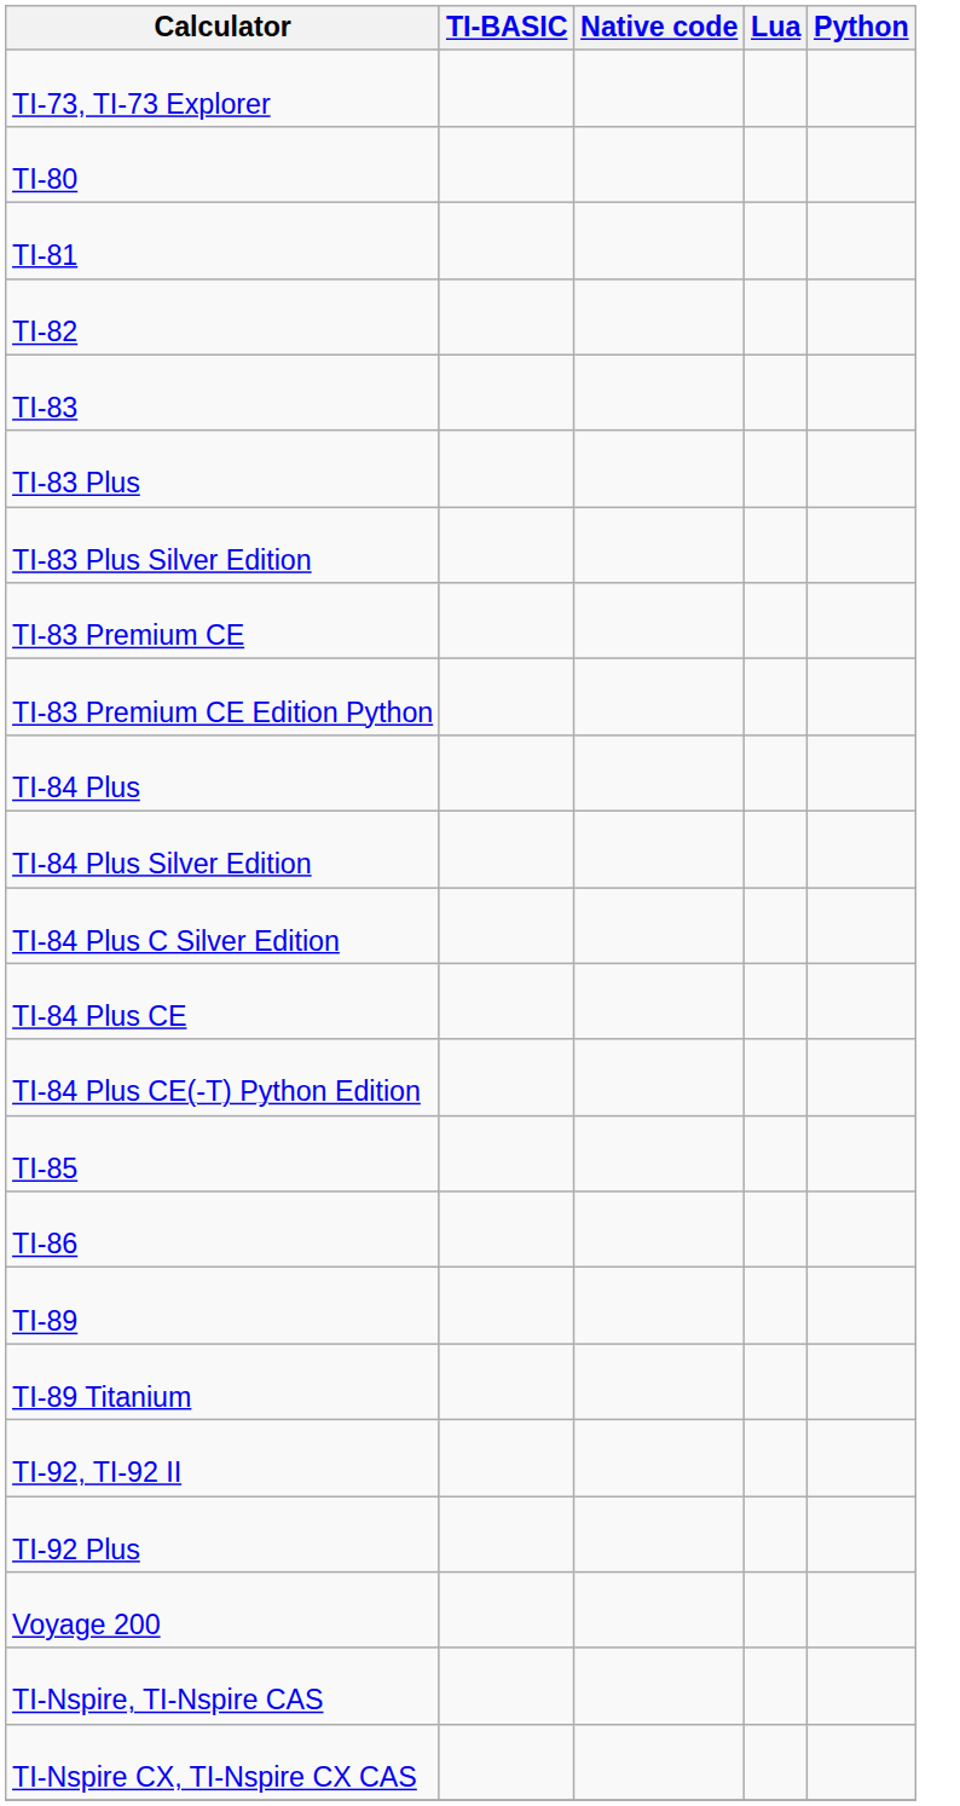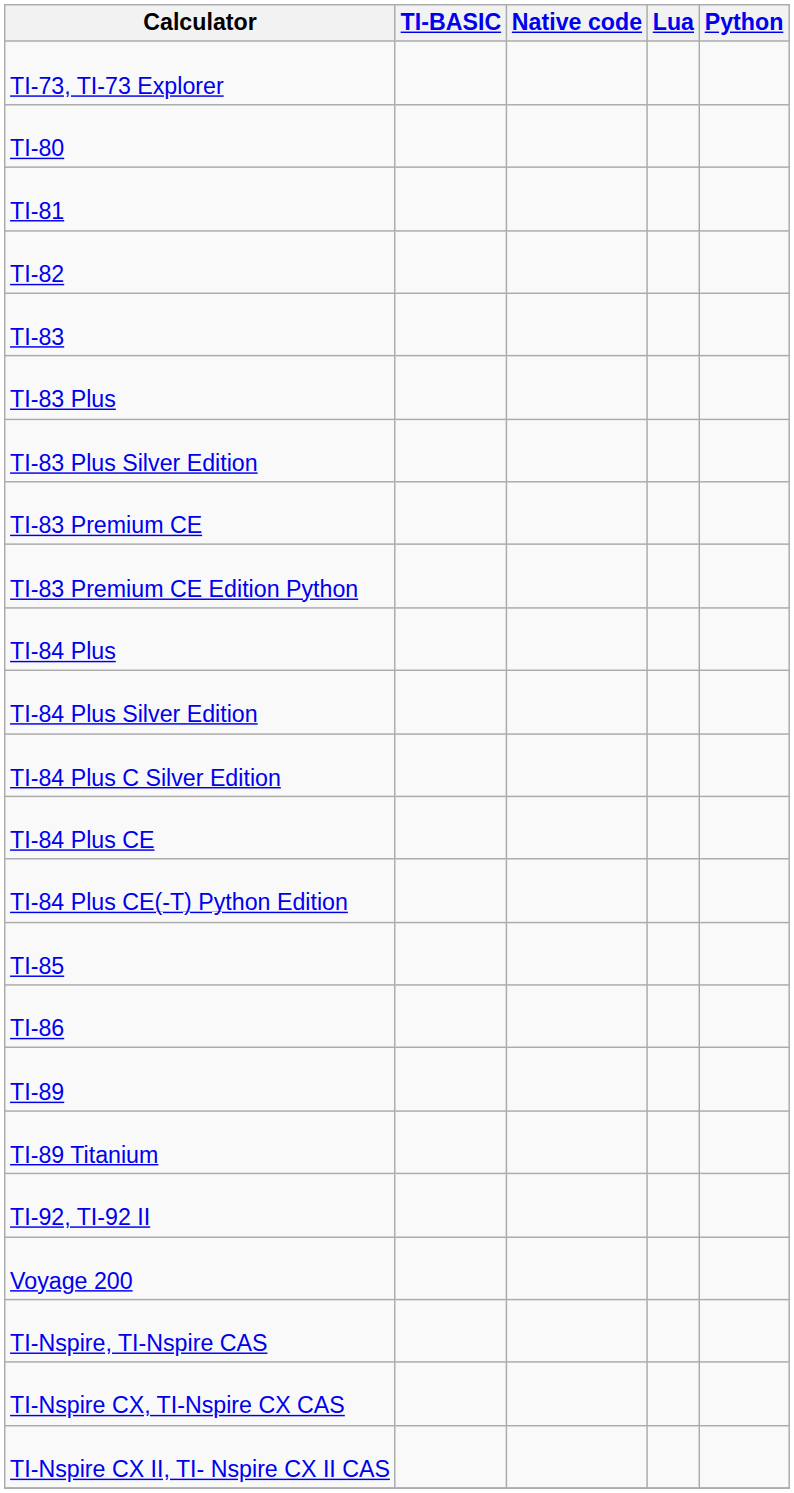- row: TI-92 Plus
+ row: TI-Nspire CX II, TI- Nspire CX II CAS
